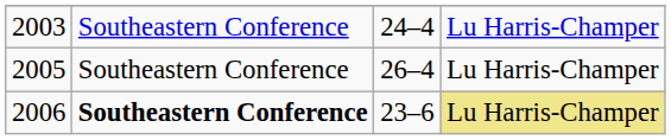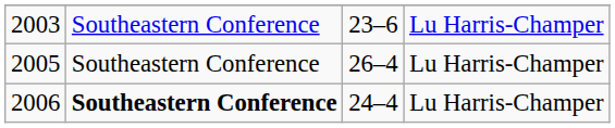2003 | column 3: 24–4 -> 23–6
2006 | column 3: 23–6 -> 24–4
2006 | column 4: khaki background -> no background
